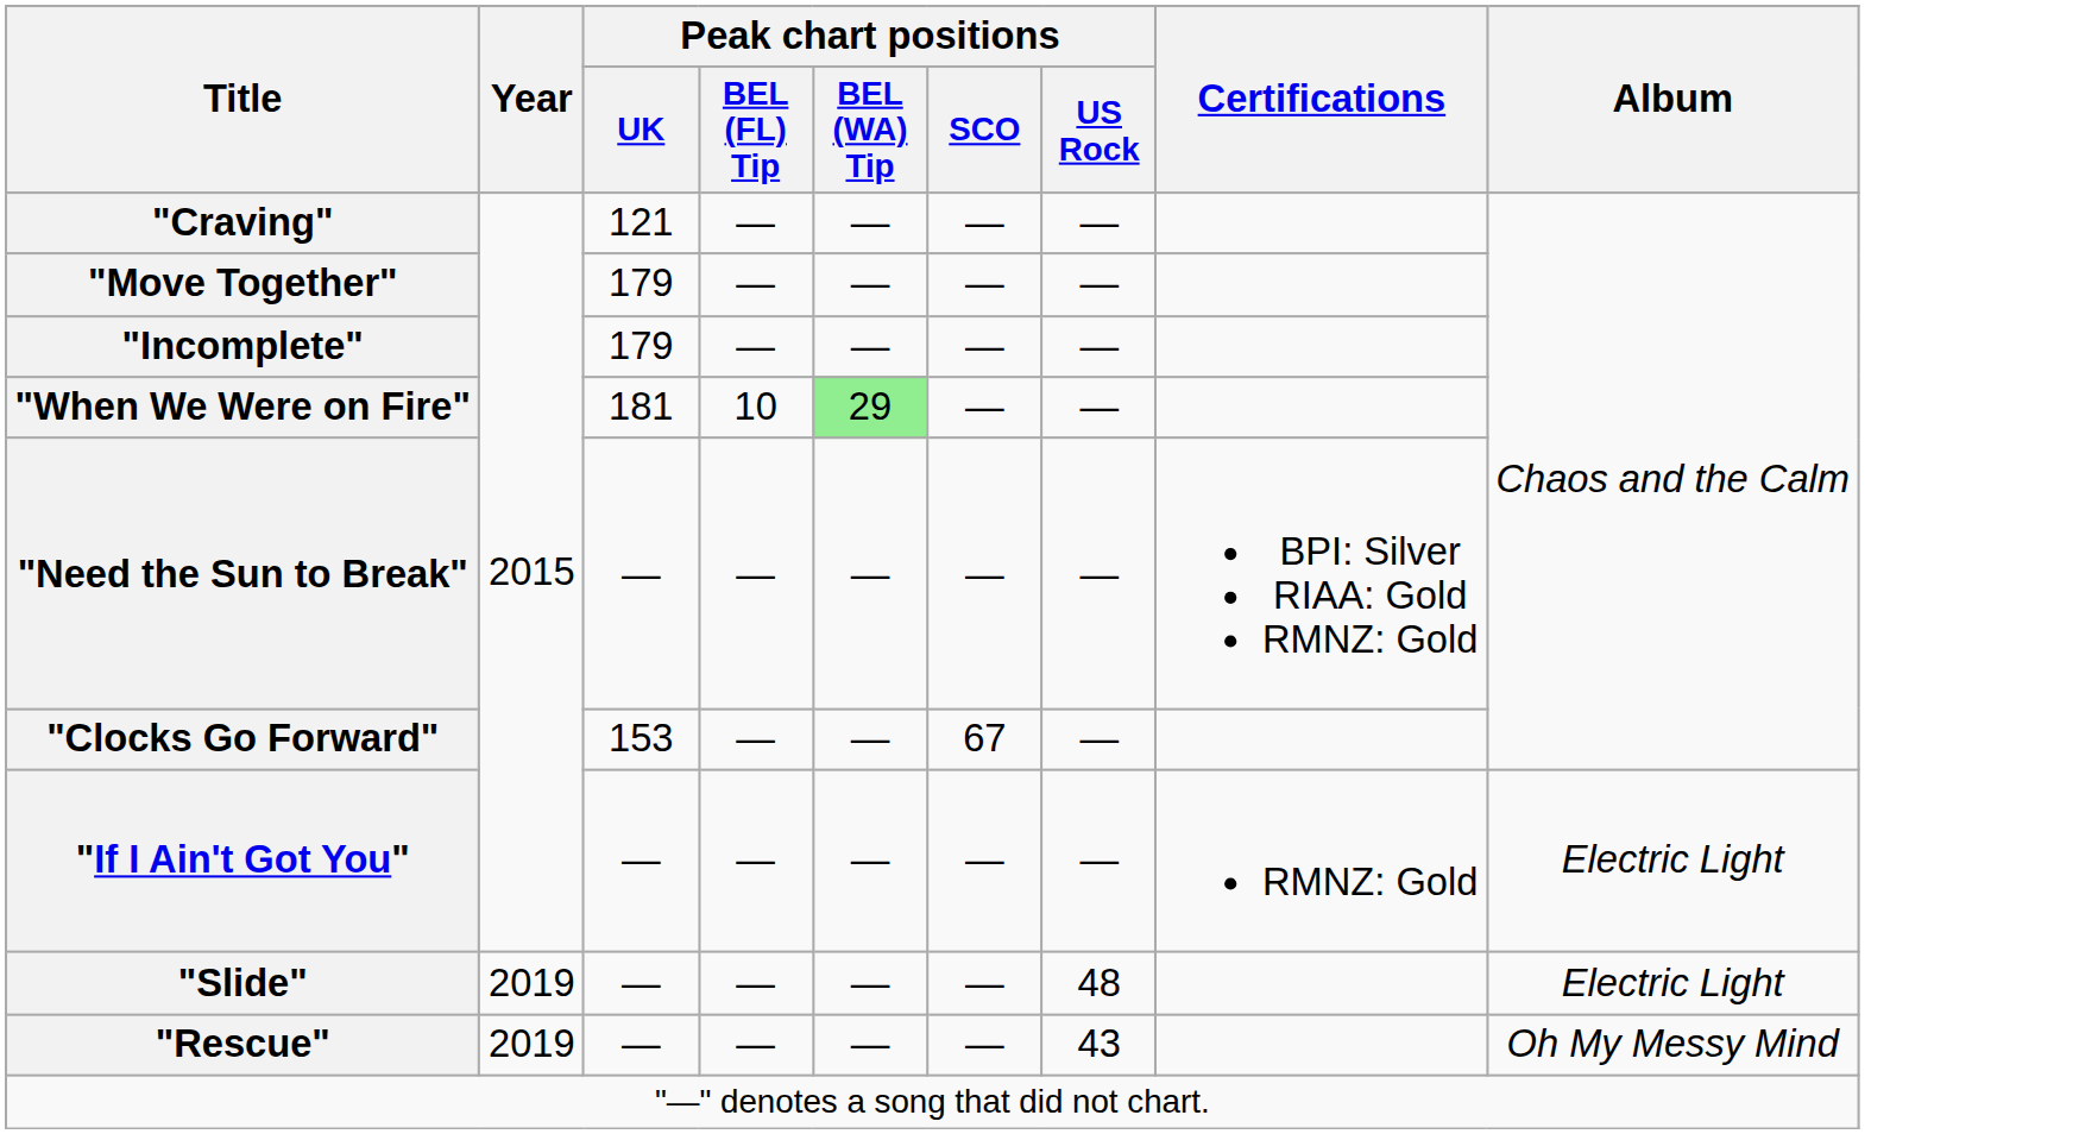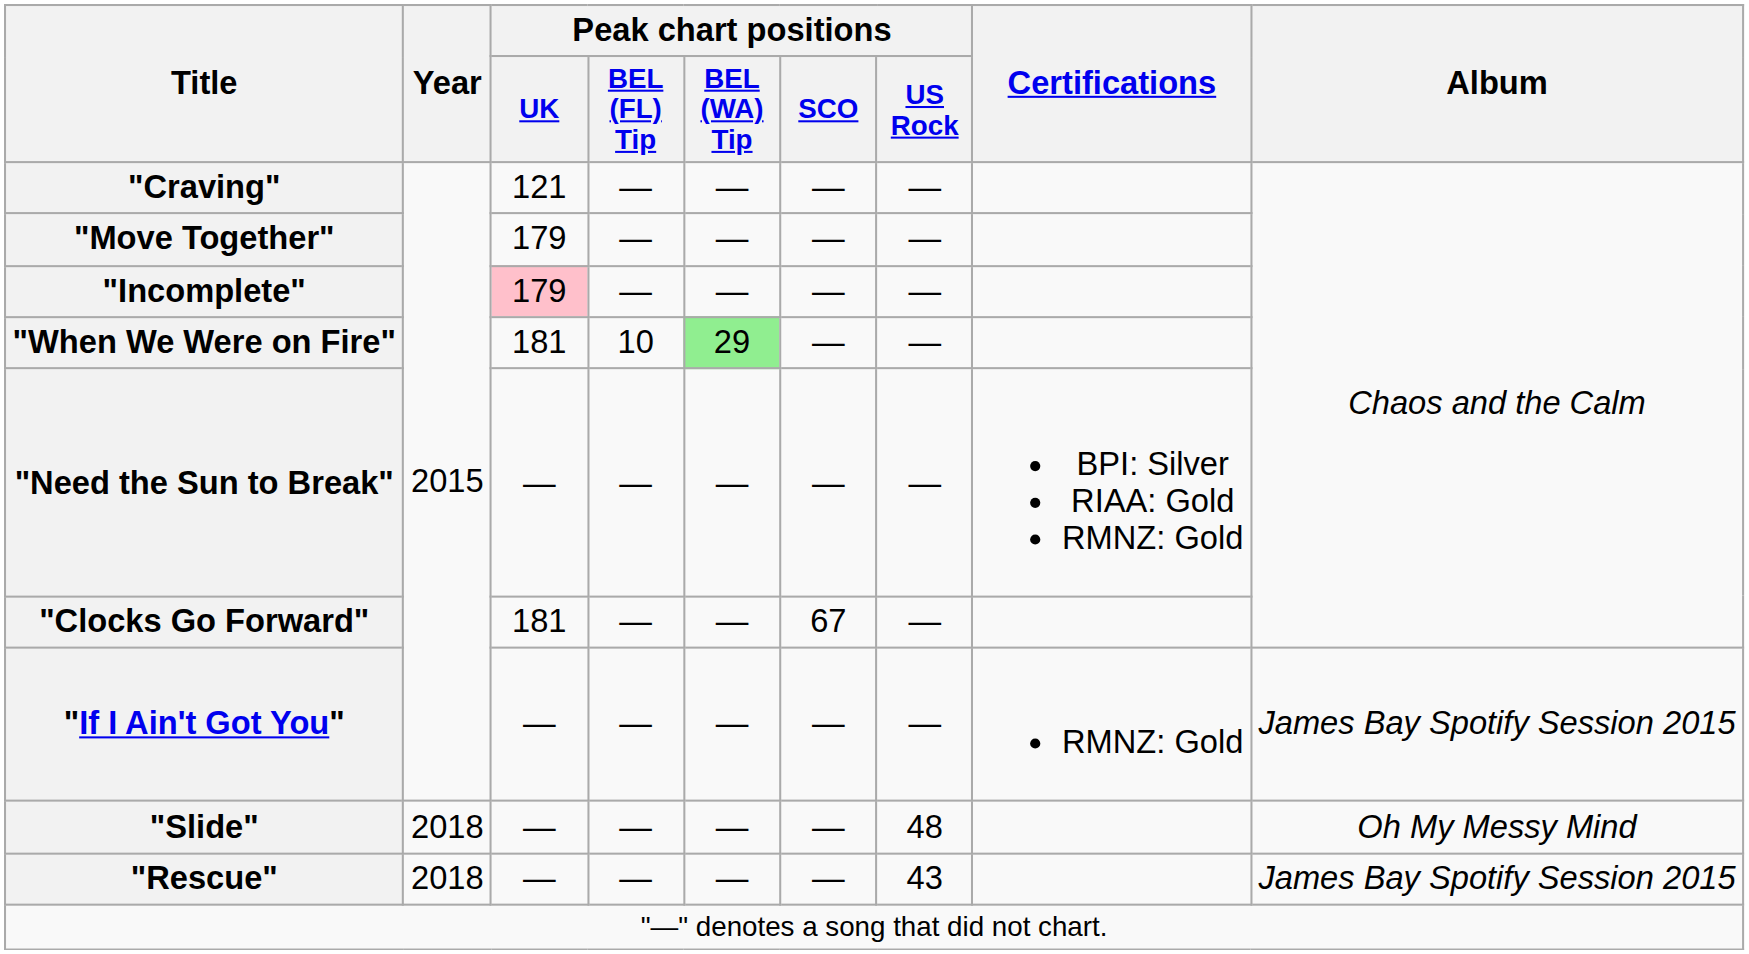"Incomplete" | Peak chart positions / UK: no background -> pink background
"Clocks Go Forward" | Peak chart positions / UK: 153 -> 181
"If I Ain't Got You" | Album: Electric Light -> James Bay Spotify Session 2015
"Slide" | Year: 2019 -> 2018
"Slide" | Album: Electric Light -> Oh My Messy Mind
"Rescue" | Year: 2019 -> 2018
"Rescue" | Album: Oh My Messy Mind -> James Bay Spotify Session 2015
